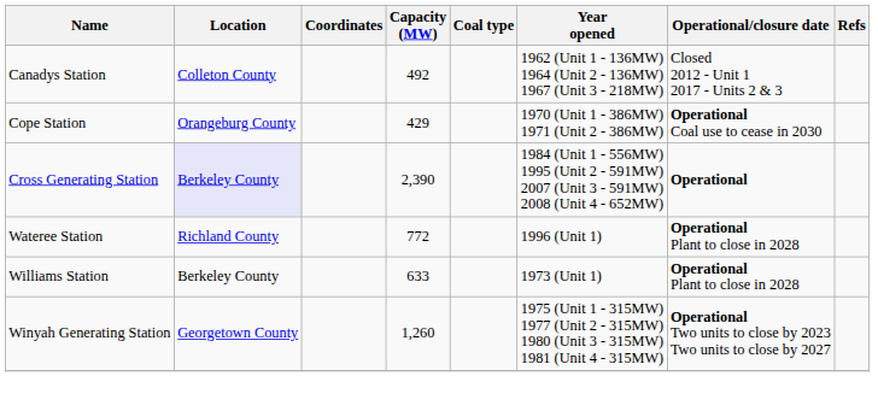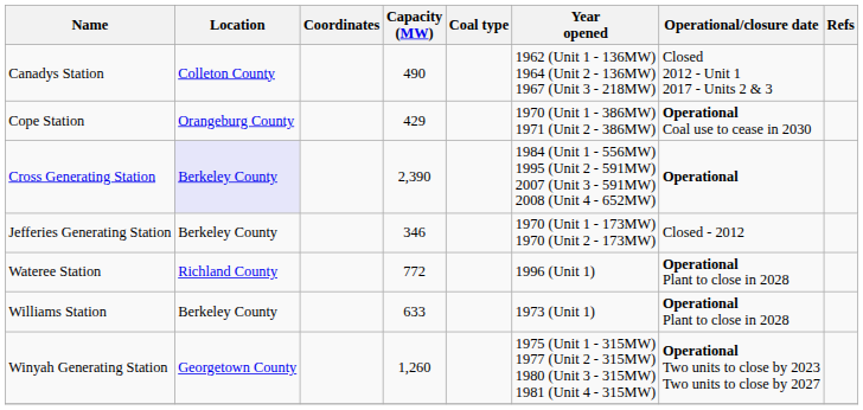Canadys Station | Capacity (MW): 492 -> 490
+ row: Jefferies Generating Station | Berkeley County | 346 | 1970 (Unit 1 - 173MW) 1970 (Unit 2 - 173MW) | Closed - 2012
